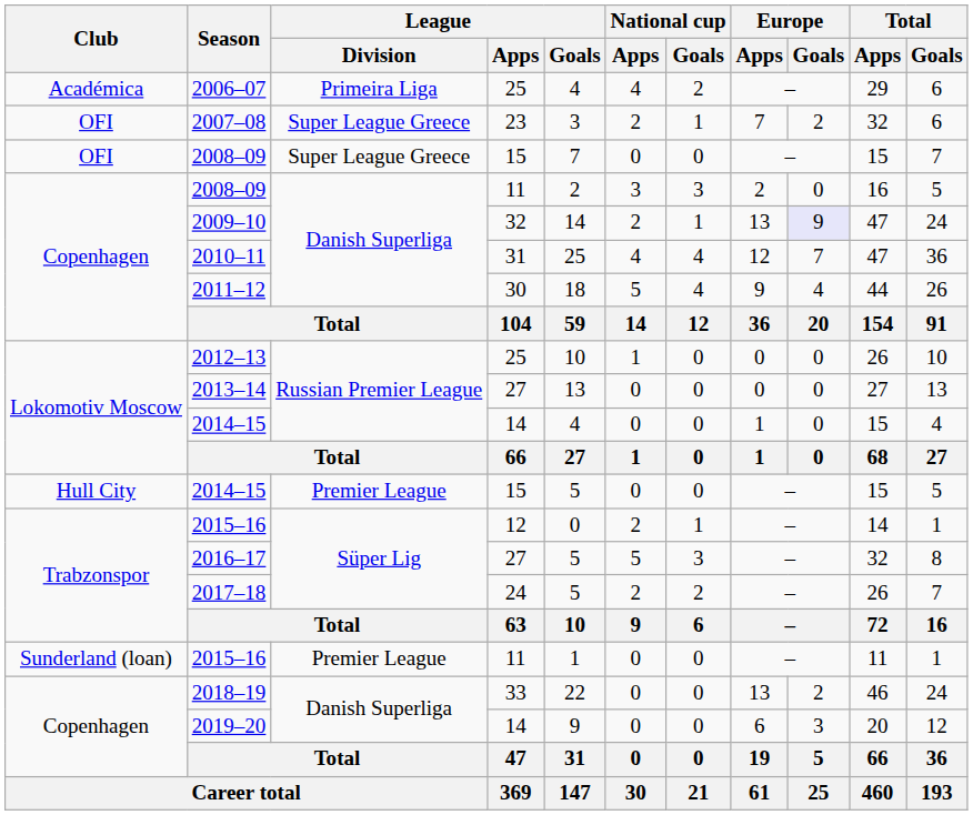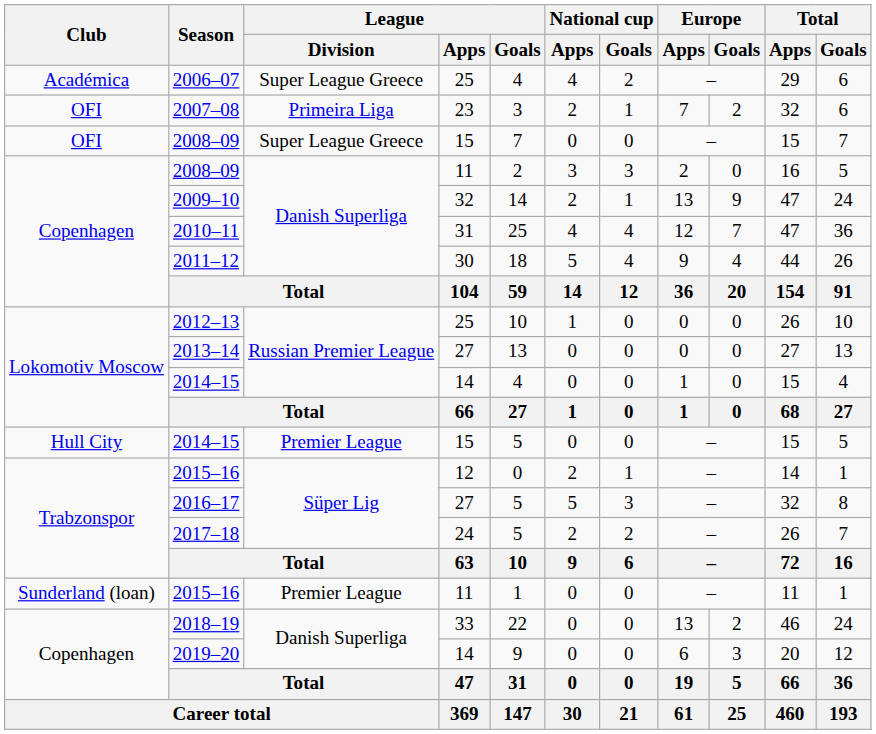2006–07 | League / Division: Primeira Liga -> Super League Greece
2007–08 | League / Division: Super League Greece -> Primeira Liga
2009–10 | Europe / Goals: lavender background -> no background
